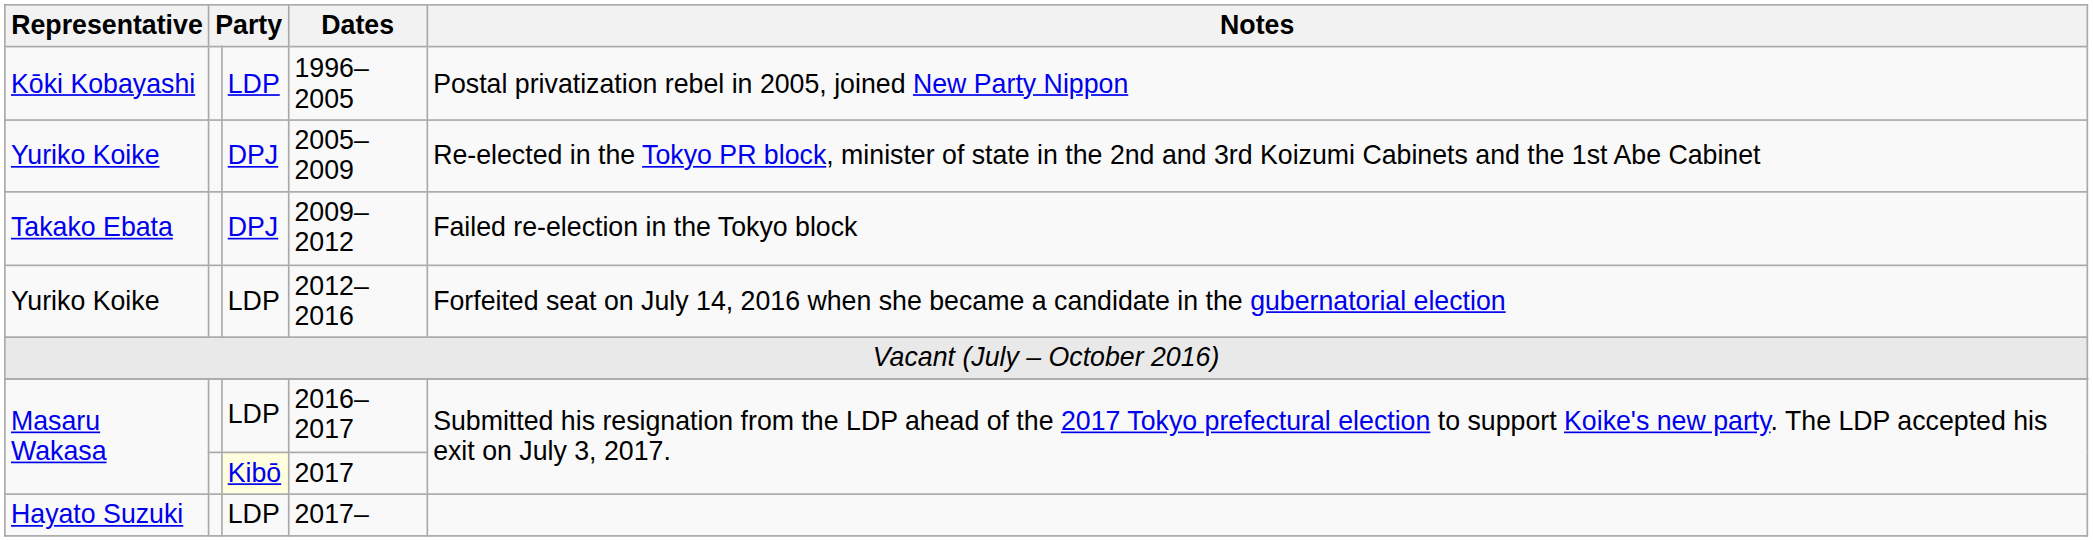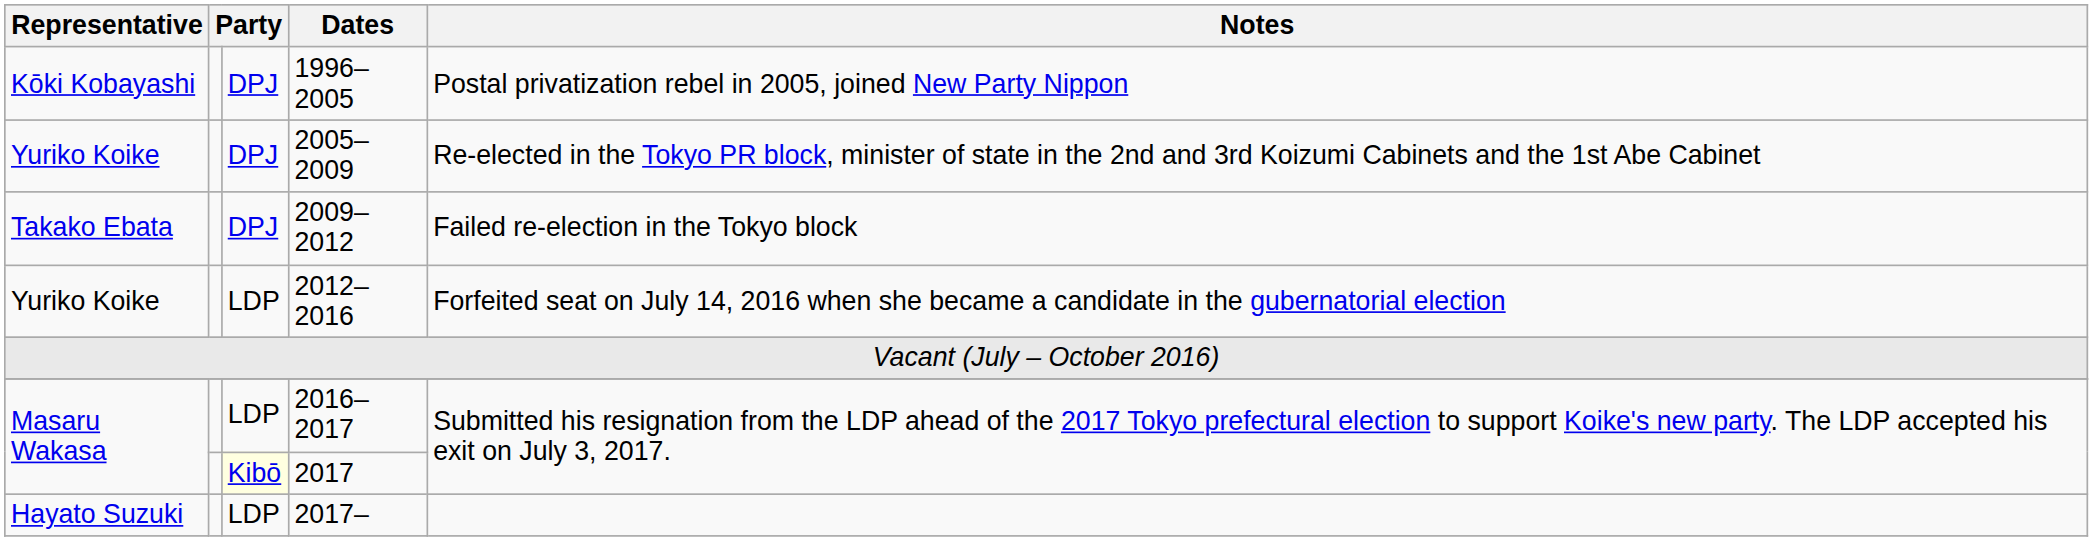1996–2005 | column 3: LDP -> DPJ
